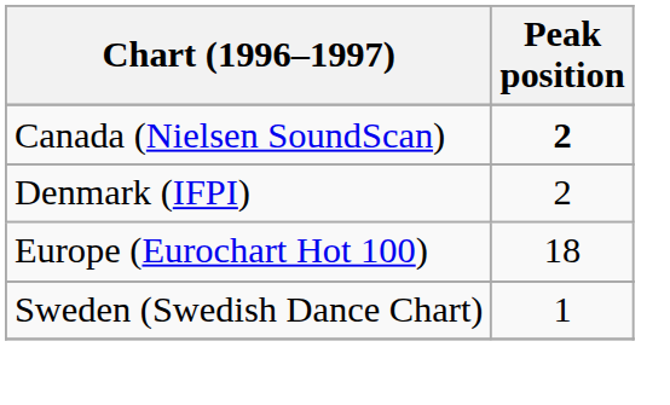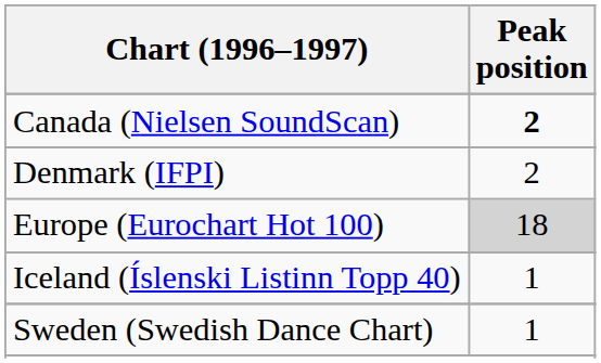Europe (Eurochart Hot 100) | Peak position: no background -> lightgrey background
+ row: Iceland (Íslenski Listinn Topp 40) | 1
